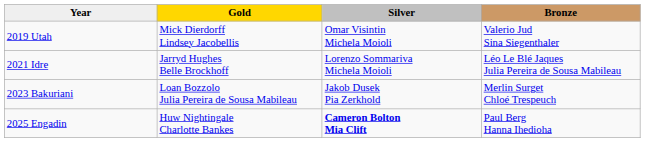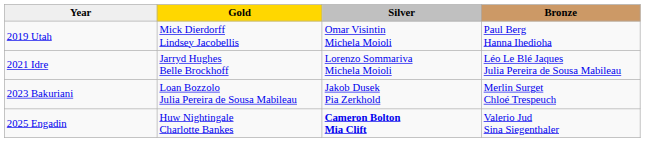2019 Utah | Bronze: Valerio Jud Sina Siegenthaler -> Paul Berg Hanna Ihedioha
2025 Engadin | Bronze: Paul Berg Hanna Ihedioha -> Valerio Jud Sina Siegenthaler
